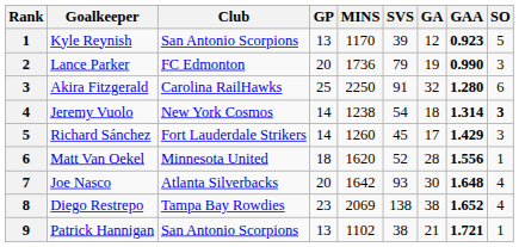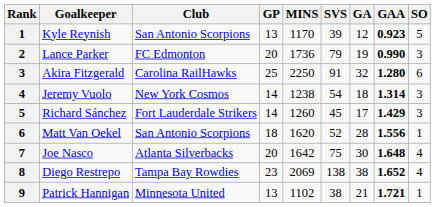Jeremy Vuolo | SO: bold -> normal
Matt Van Oekel | Club: Minnesota United -> San Antonio Scorpions
Joe Nasco | SVS: 93 -> 75
Patrick Hannigan | Club: San Antonio Scorpions -> Minnesota United
